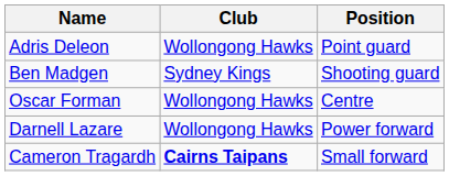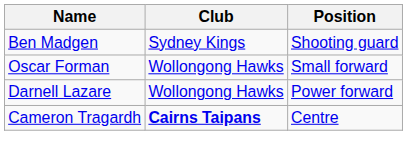- row: Adris Deleon | Wollongong Hawks | Point guard
Oscar Forman | Position: Centre -> Small forward
Cameron Tragardh | Position: Small forward -> Centre
